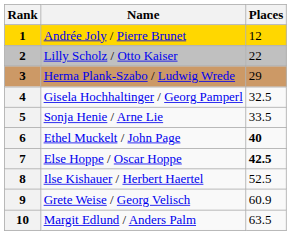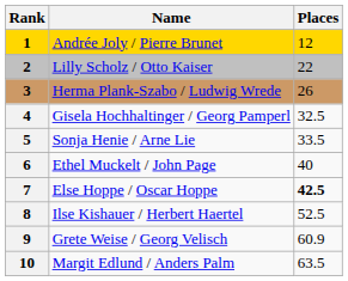Herma Plank-Szabo / Ludwig Wrede | Places: 29 -> 26
Ethel Muckelt / John Page | Places: bold -> normal
